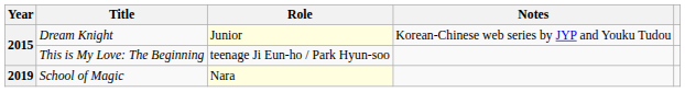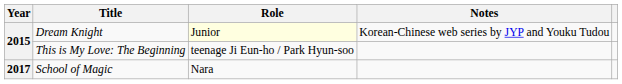School of Magic | Year: 2019 -> 2017
School of Magic | Role: lightyellow background -> no background
